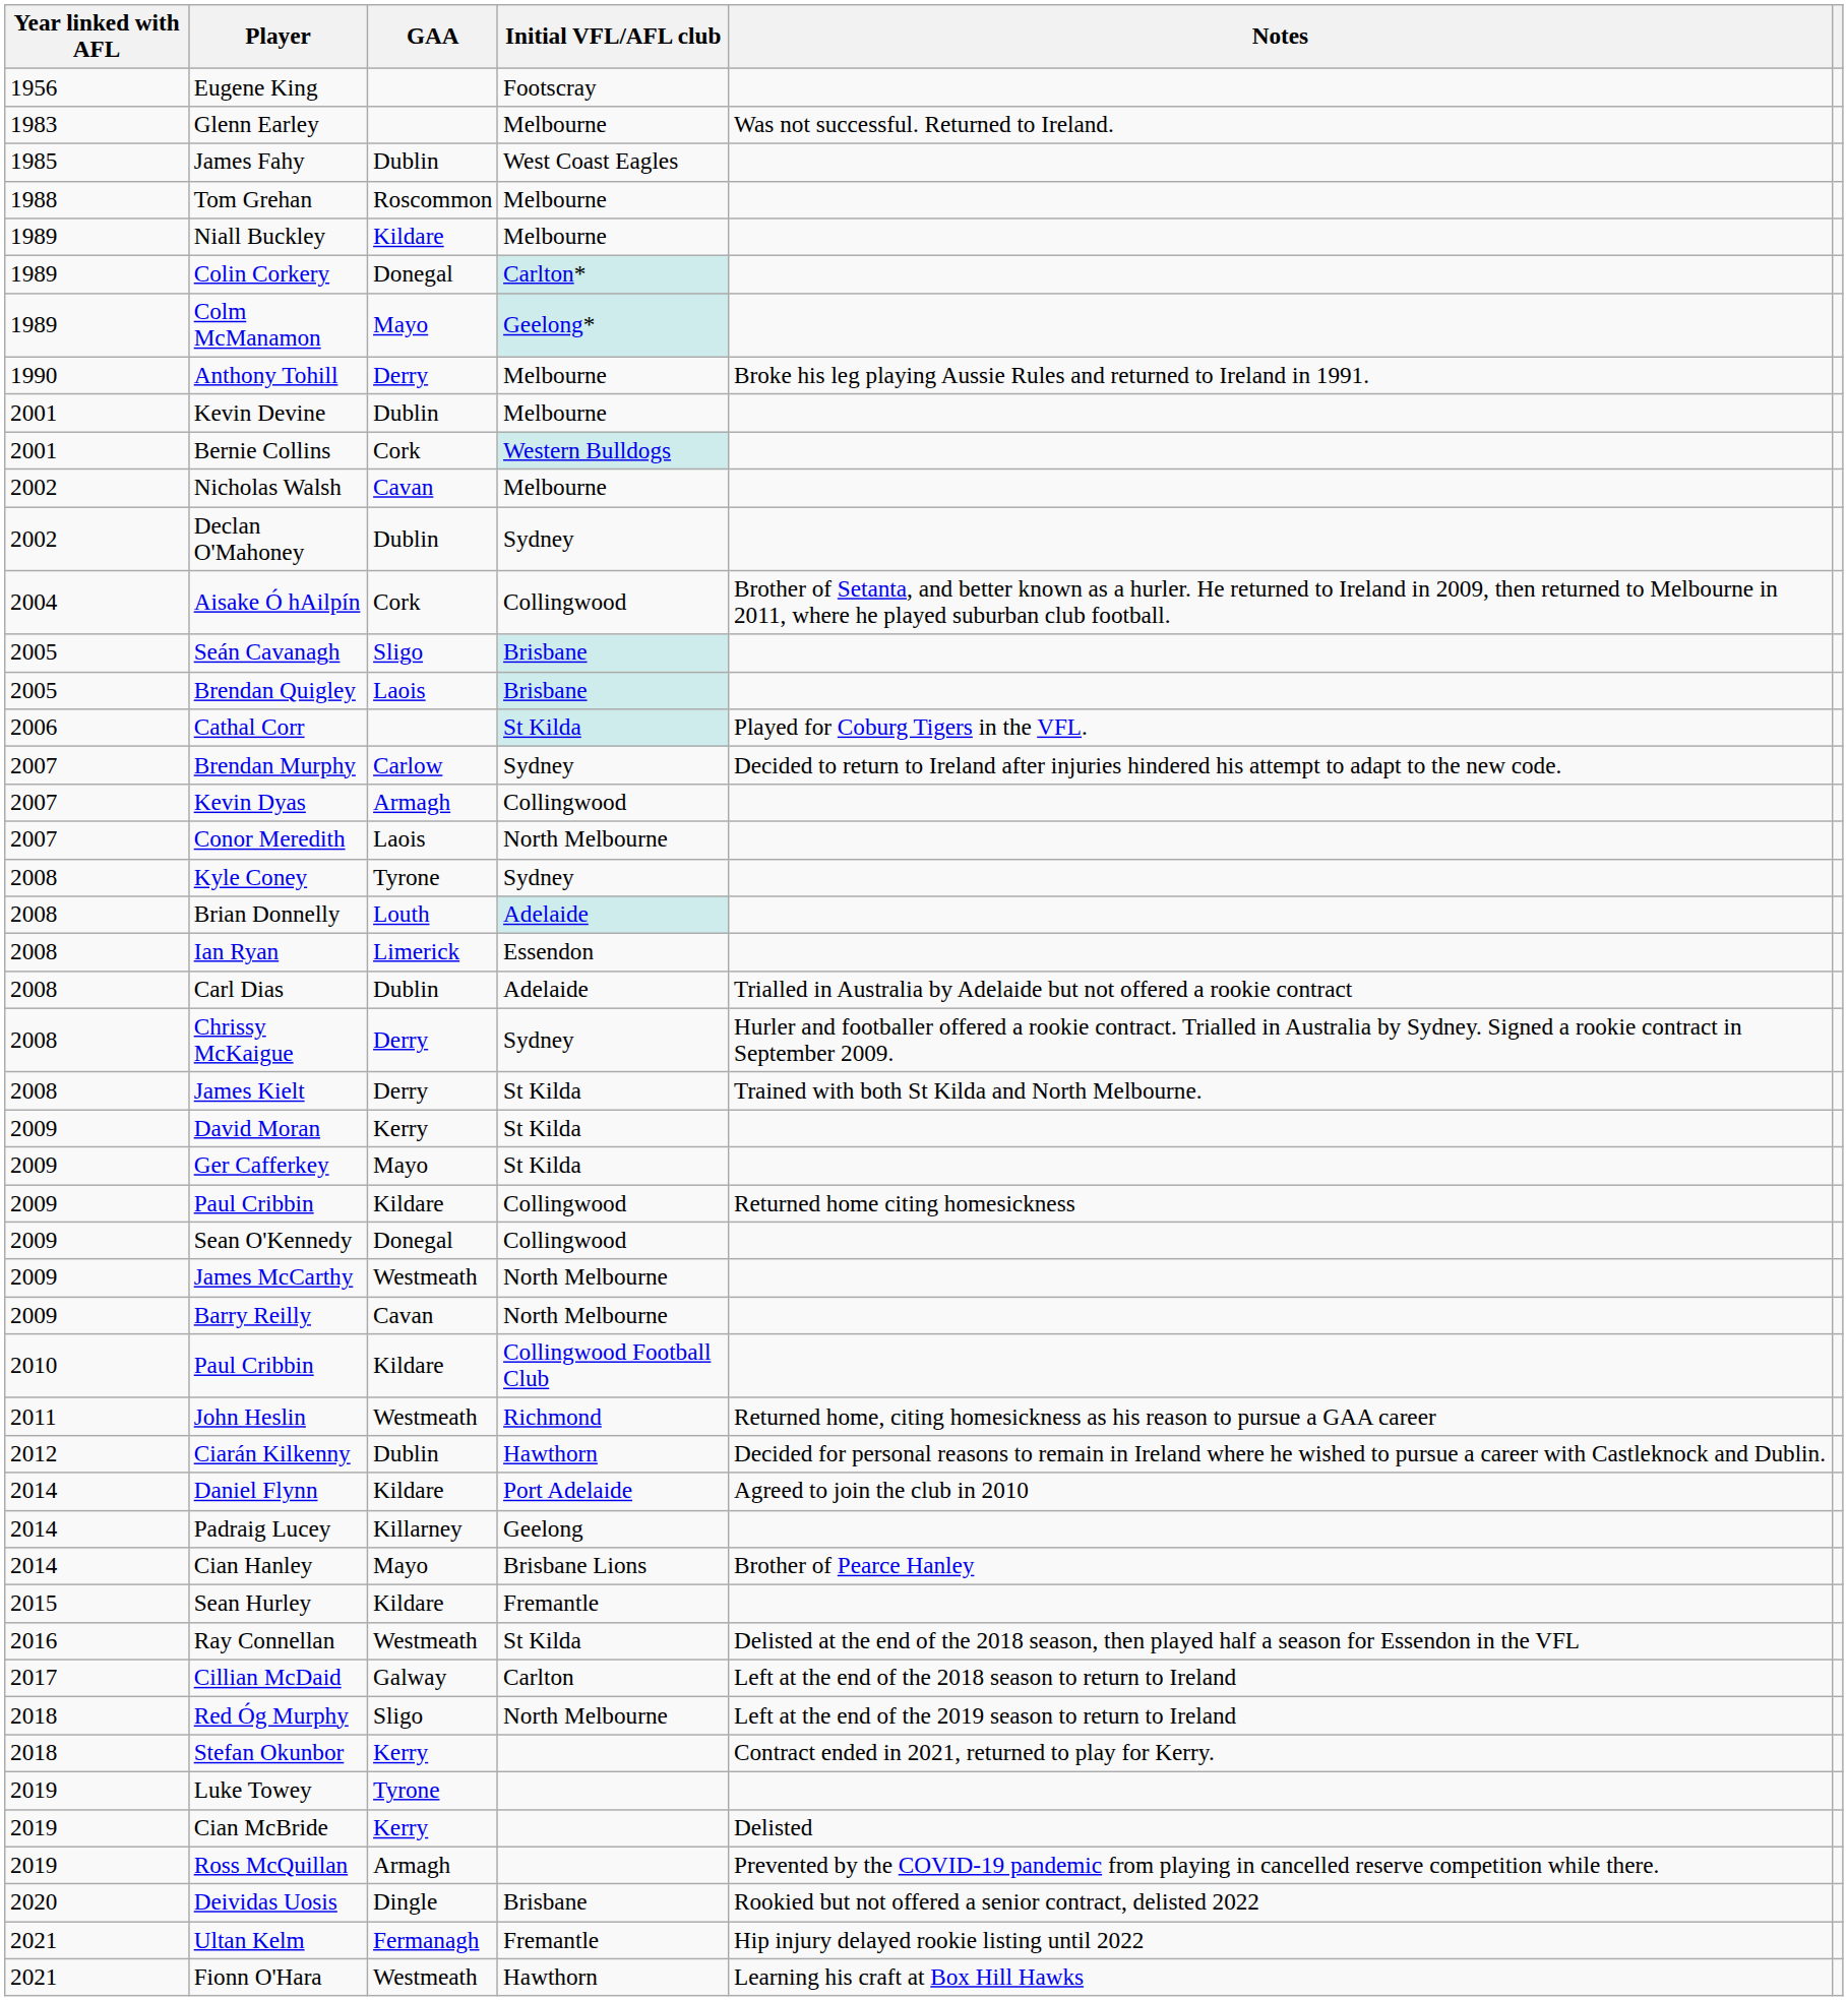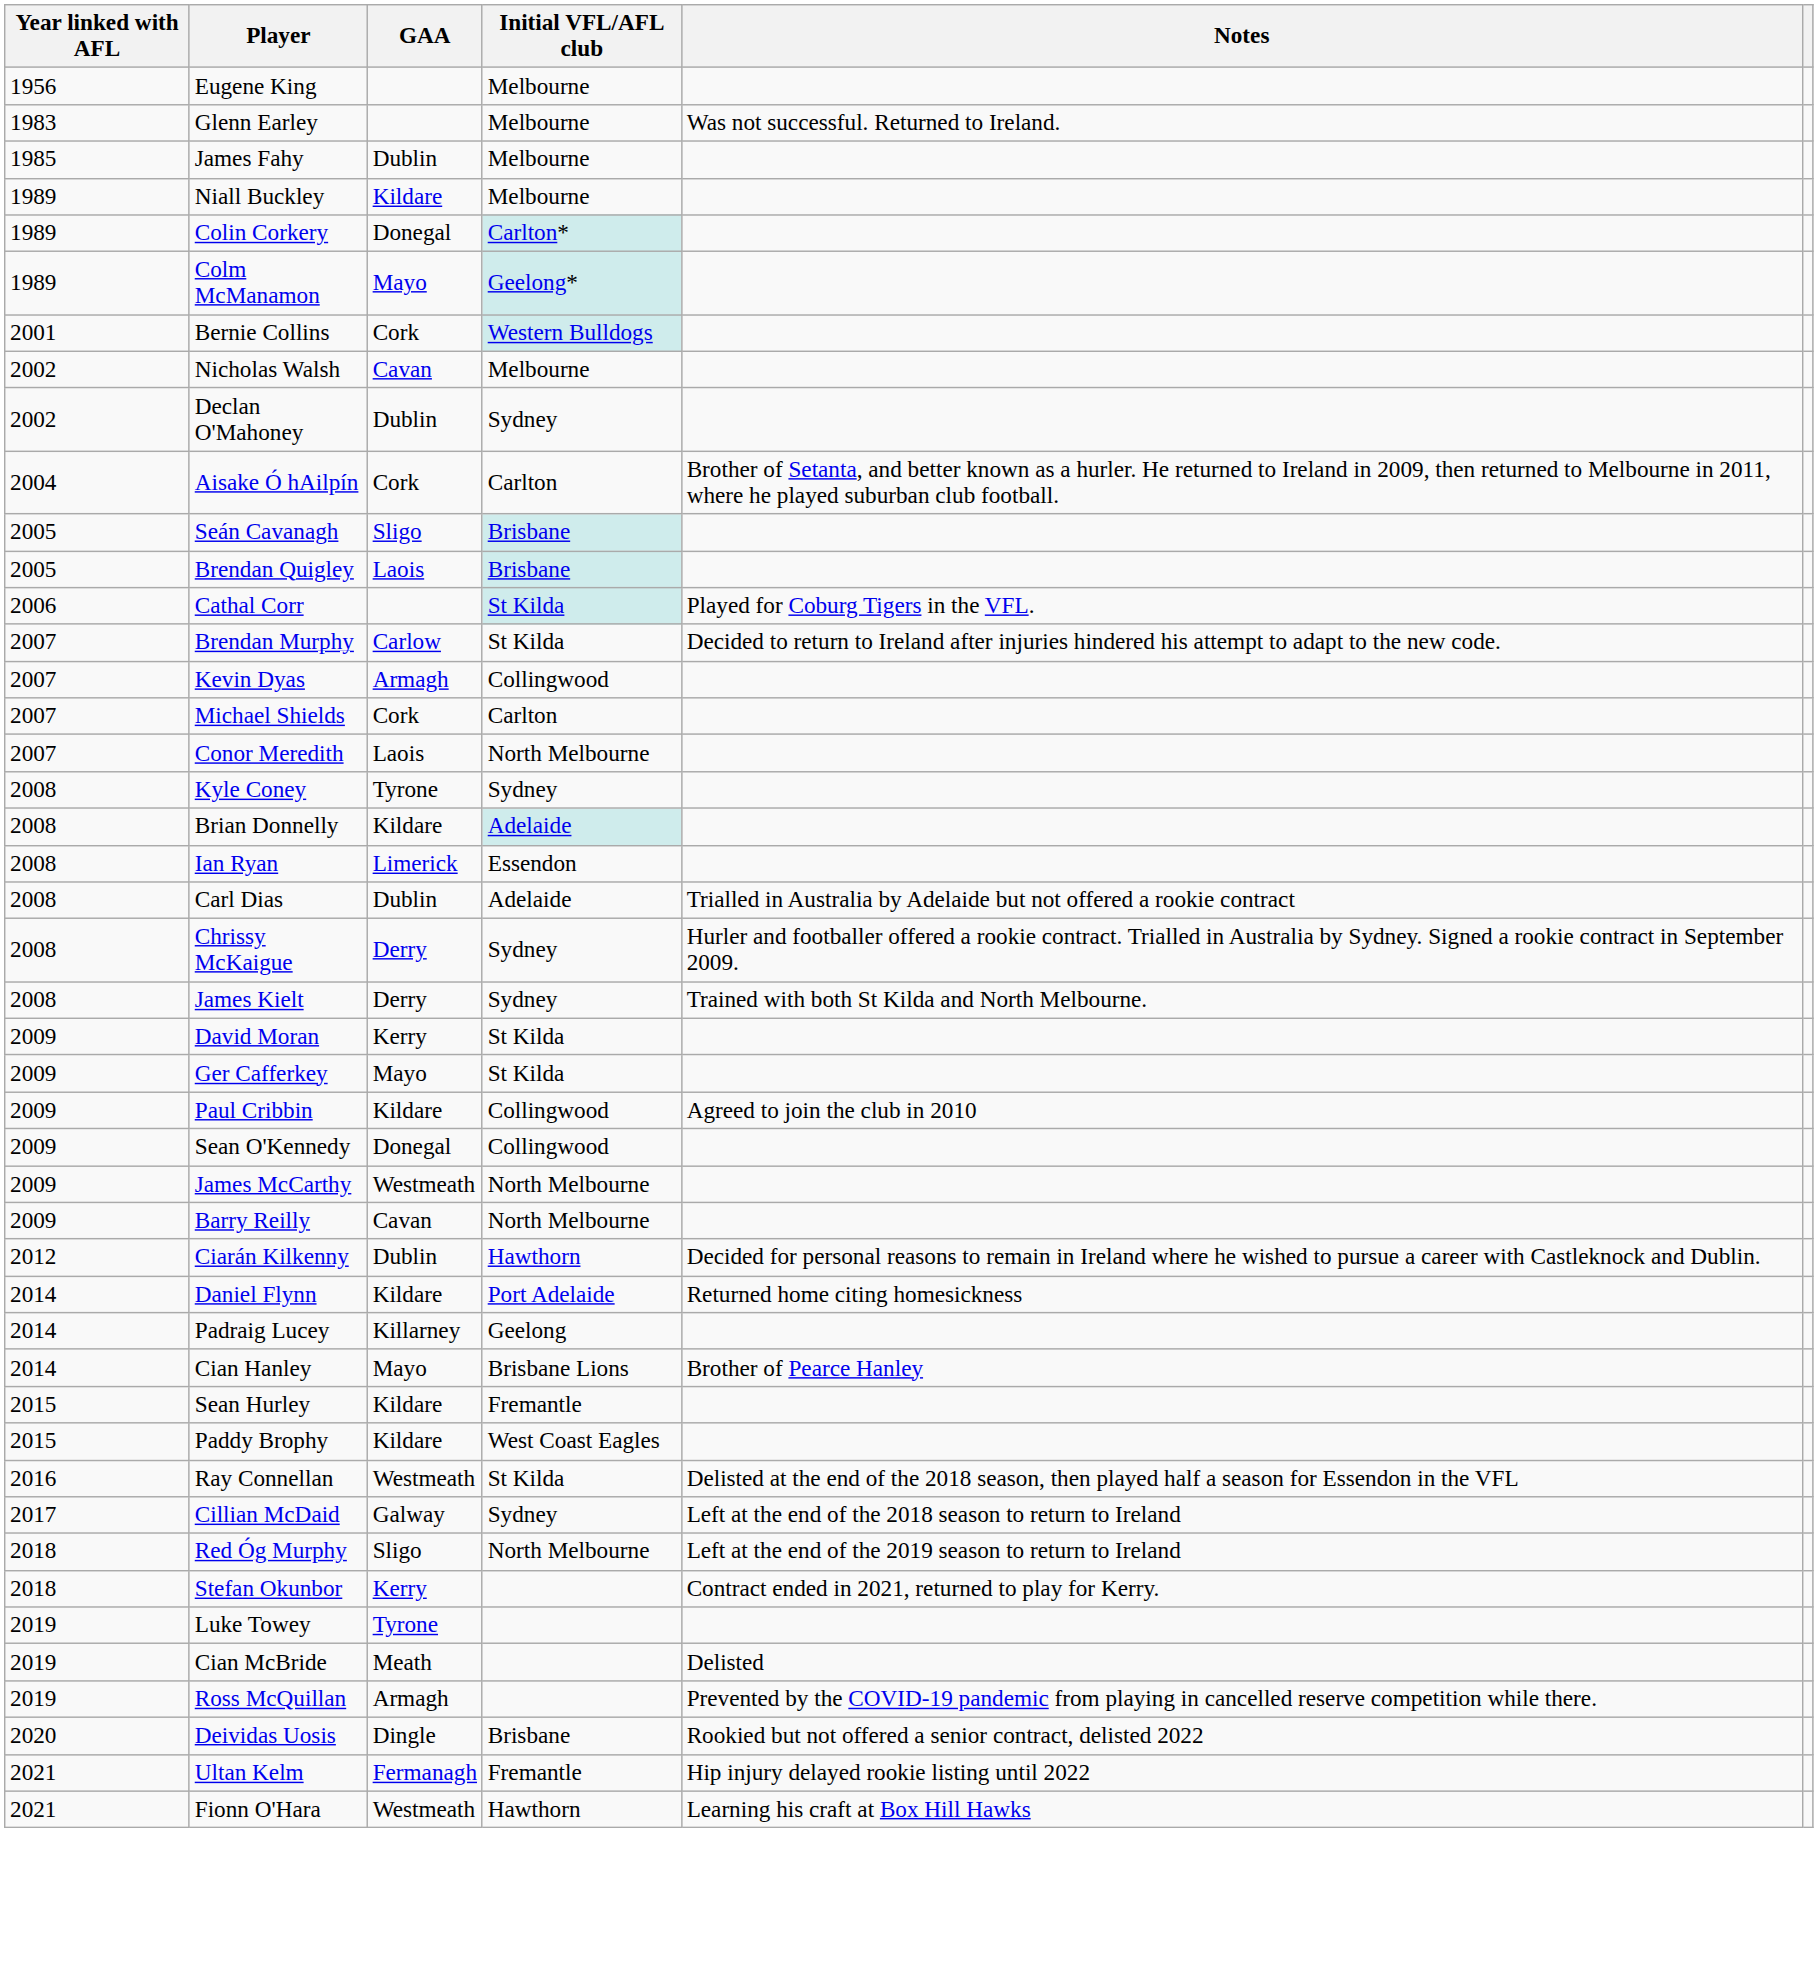Eugene King | Initial VFL/AFL club: Footscray -> Melbourne
James Fahy | Initial VFL/AFL club: West Coast Eagles -> Melbourne
- row: 1988 | Tom Grehan | Roscommon | Melbourne
- row: 1990 | Anthony Tohill | Derry | Melbourne | Broke his leg playing Aussie Rules and returned to Ireland in 1991.
- row: 2001 | Kevin Devine | Dublin | Melbourne
Aisake Ó hAilpín | Initial VFL/AFL club: Collingwood -> Carlton
Brendan Murphy | Initial VFL/AFL club: Sydney -> St Kilda
+ row: 2007 | Michael Shields | Cork | Carlton
Brian Donnelly | GAA: Louth -> Kildare
James Kielt | Initial VFL/AFL club: St Kilda -> Sydney
2009 / Paul Cribbin | Notes: Returned home citing homesickness -> Agreed to join the club in 2010
- row: 2010 | Paul Cribbin | Kildare | Collingwood Football Club
- row: 2011 | John Heslin | Westmeath | Richmond | Returned home, citing homesickness as his reason to pursue a GAA career
Daniel Flynn | Notes: Agreed to join the club in 2010 -> Returned home citing homesickness
+ row: 2015 | Paddy Brophy | Kildare | West Coast Eagles
Cillian McDaid | Initial VFL/AFL club: Carlton -> Sydney
Cian McBride | GAA: Kerry -> Meath
